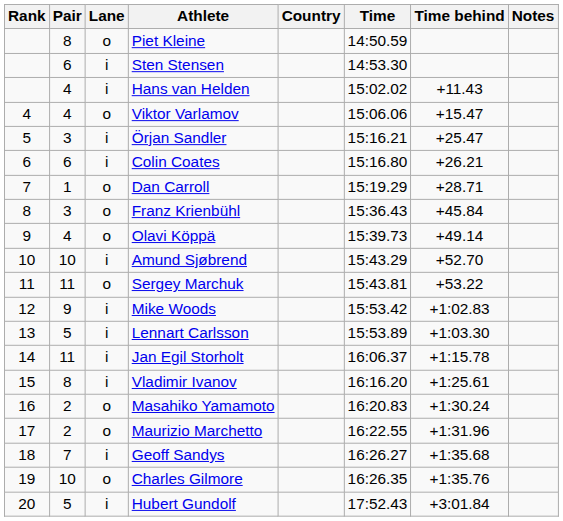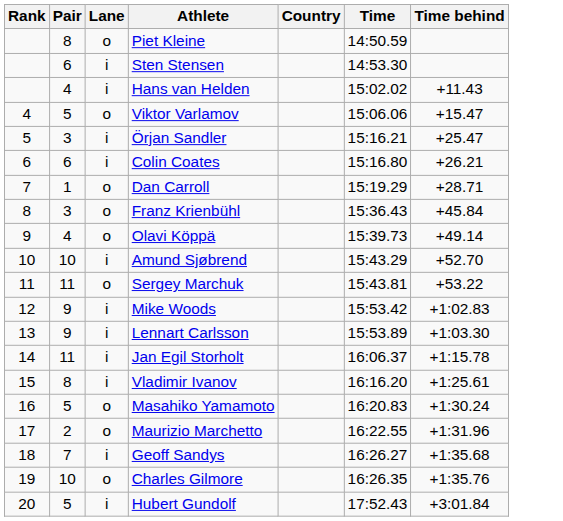- column: Notes
Viktor Varlamov | Pair: 4 -> 5
Lennart Carlsson | Pair: 5 -> 9
Masahiko Yamamoto | Pair: 2 -> 5
